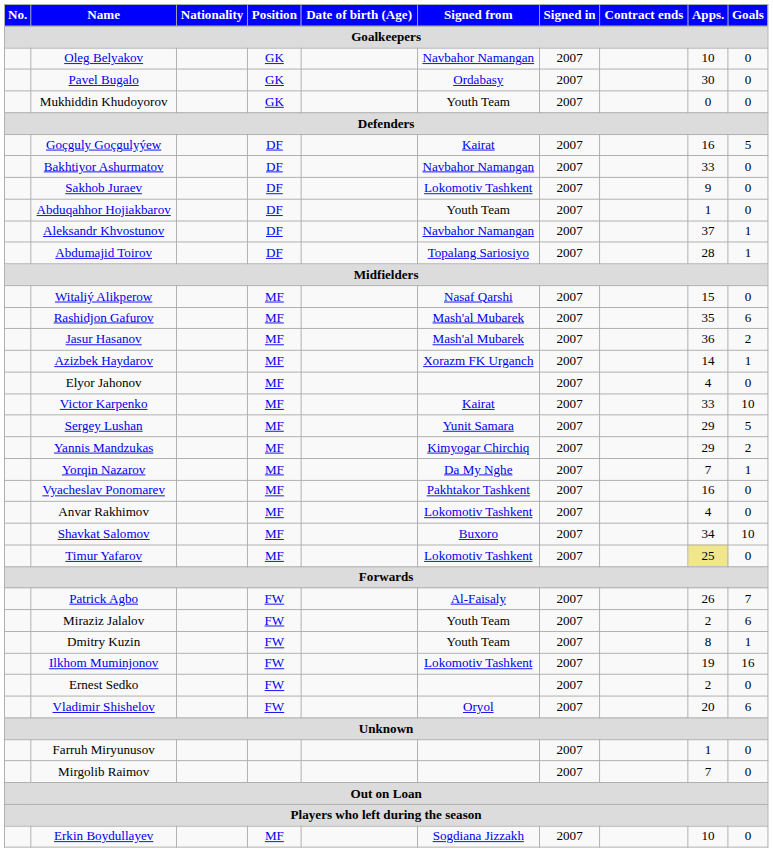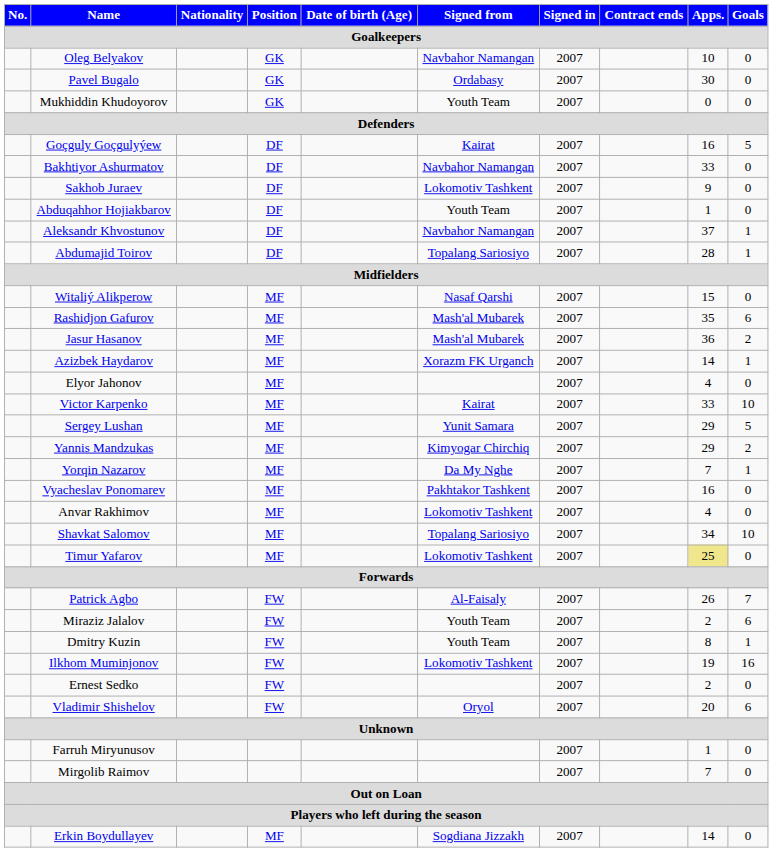Shavkat Salomov | Signed from: Buxoro -> Topalang Sariosiyo
Erkin Boydullayev | Apps.: 10 -> 14
